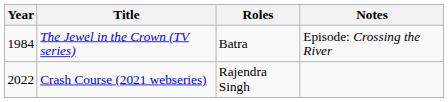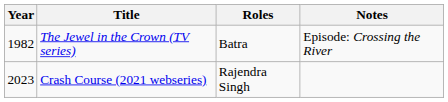The Jewel in the Crown (TV series) | Year: 1984 -> 1982
Crash Course (2021 webseries) | Year: 2022 -> 2023
